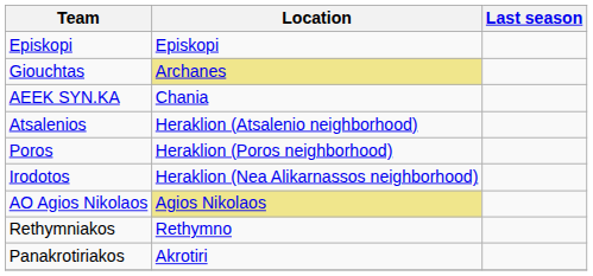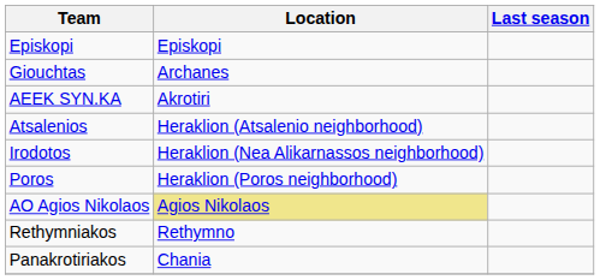Giouchtas | Location: khaki background -> no background
AEEK SYN.KA | Location: Chania -> Akrotiri
rows swapped: Irodotos <-> Poros
Panakrotiriakos | Location: Akrotiri -> Chania
